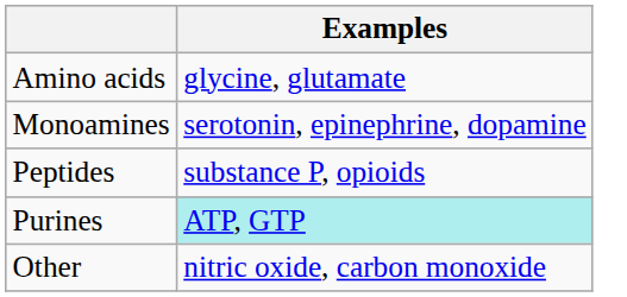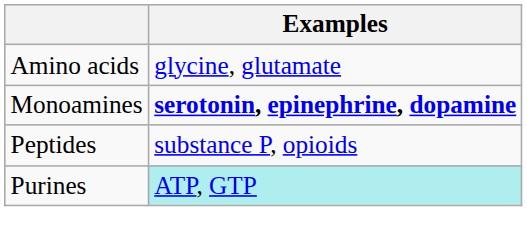Monoamines | Examples: normal -> bold
- row: Other | nitric oxide, carbon monoxide
